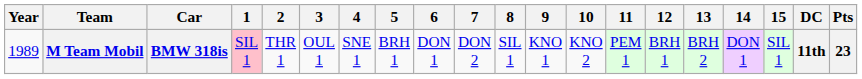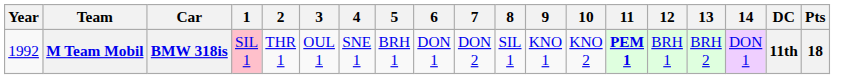- column: 15 | SIL 1
M Team Mobil | Year: 1989 -> 1992
M Team Mobil | 11: normal -> bold
M Team Mobil | Pts: 23 -> 18
